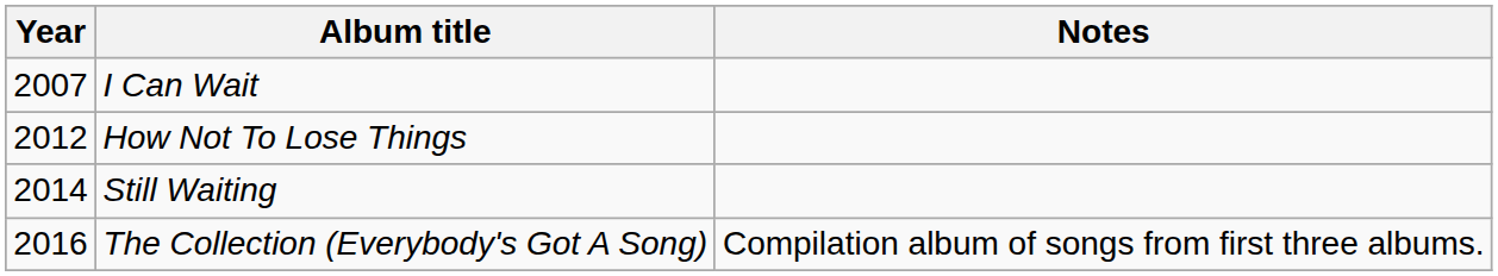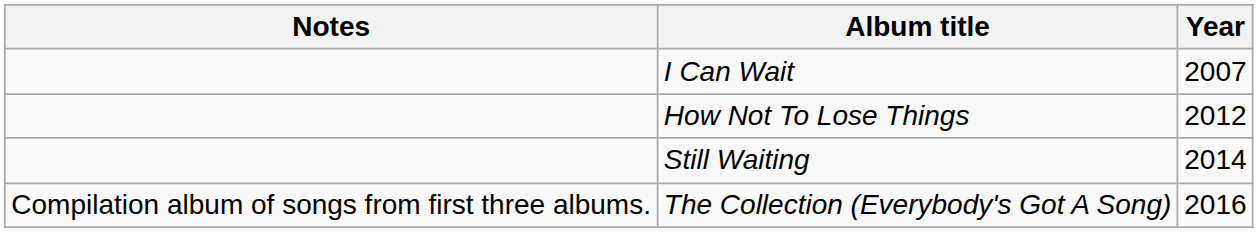columns swapped: Year <-> Notes
